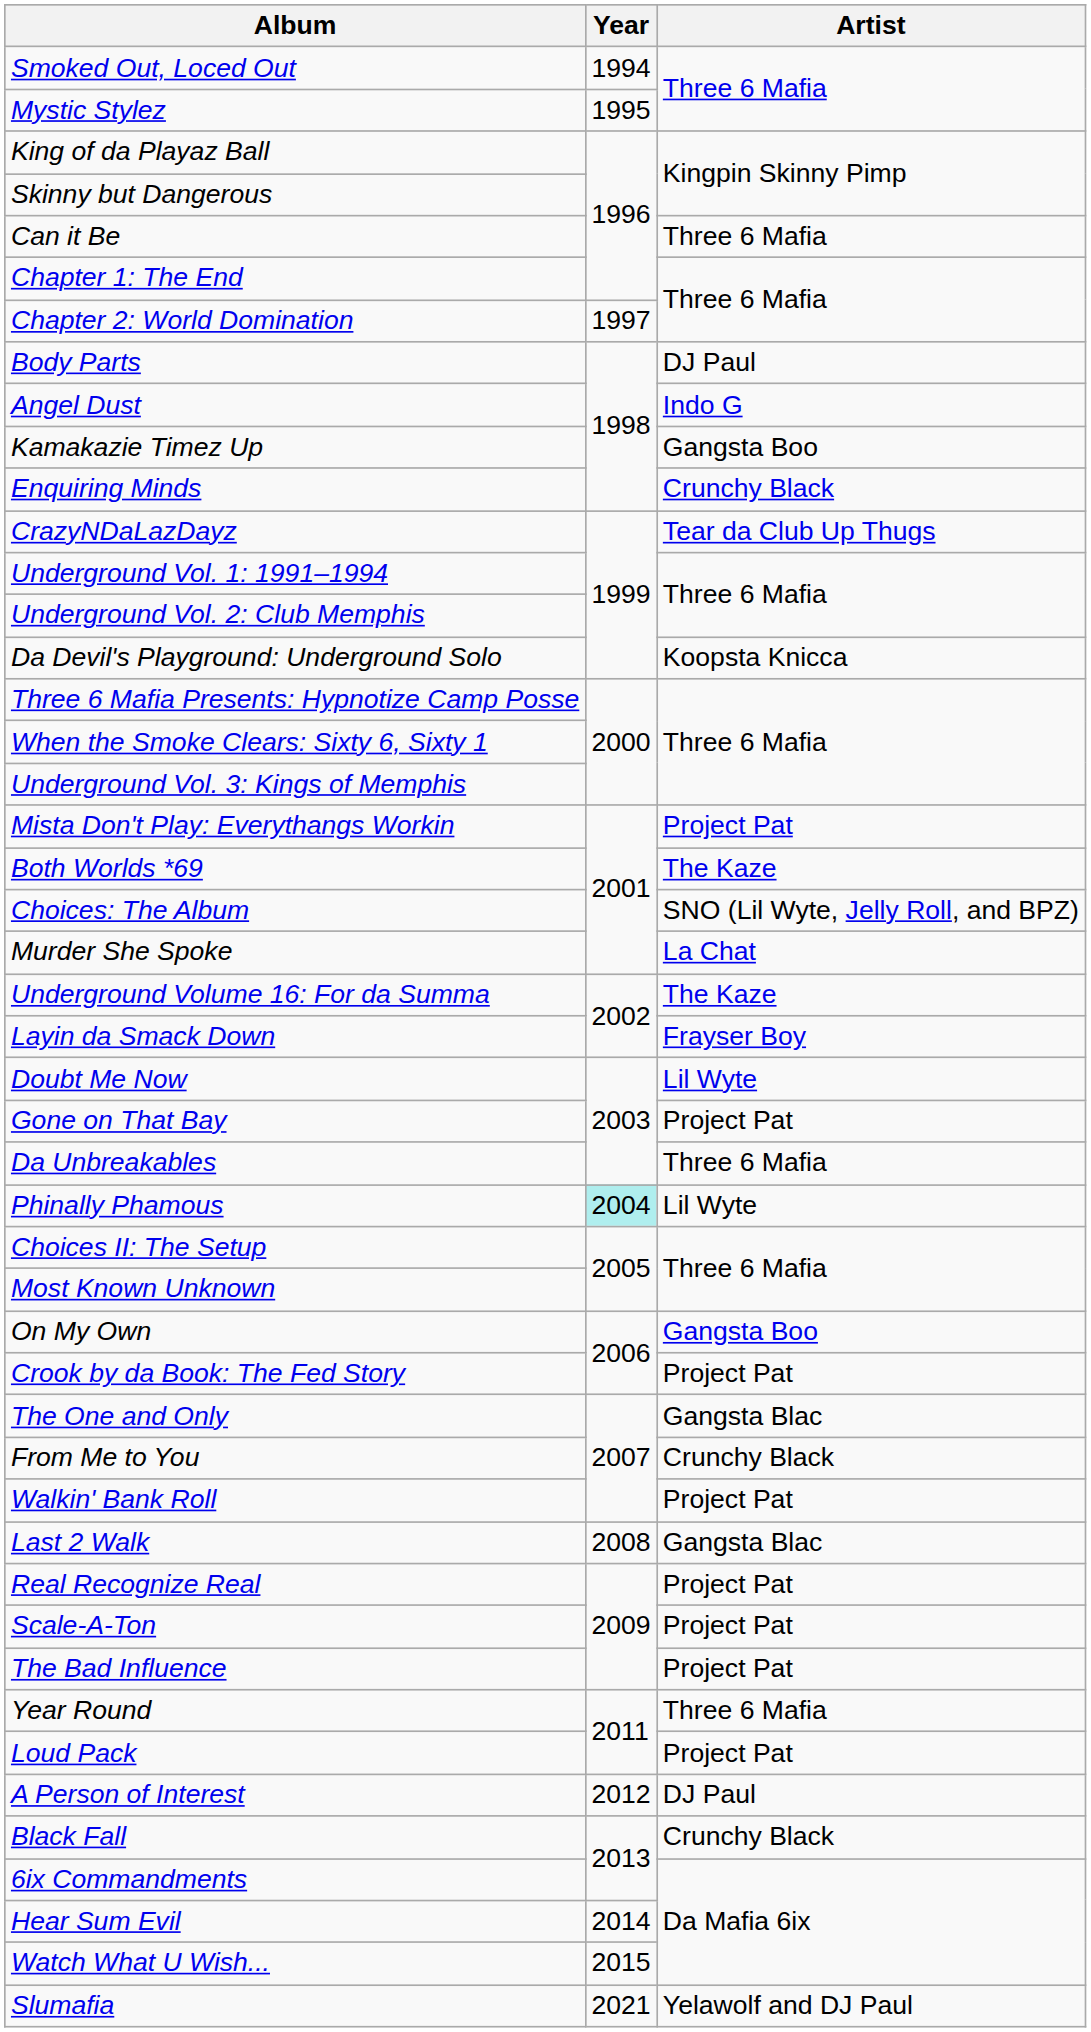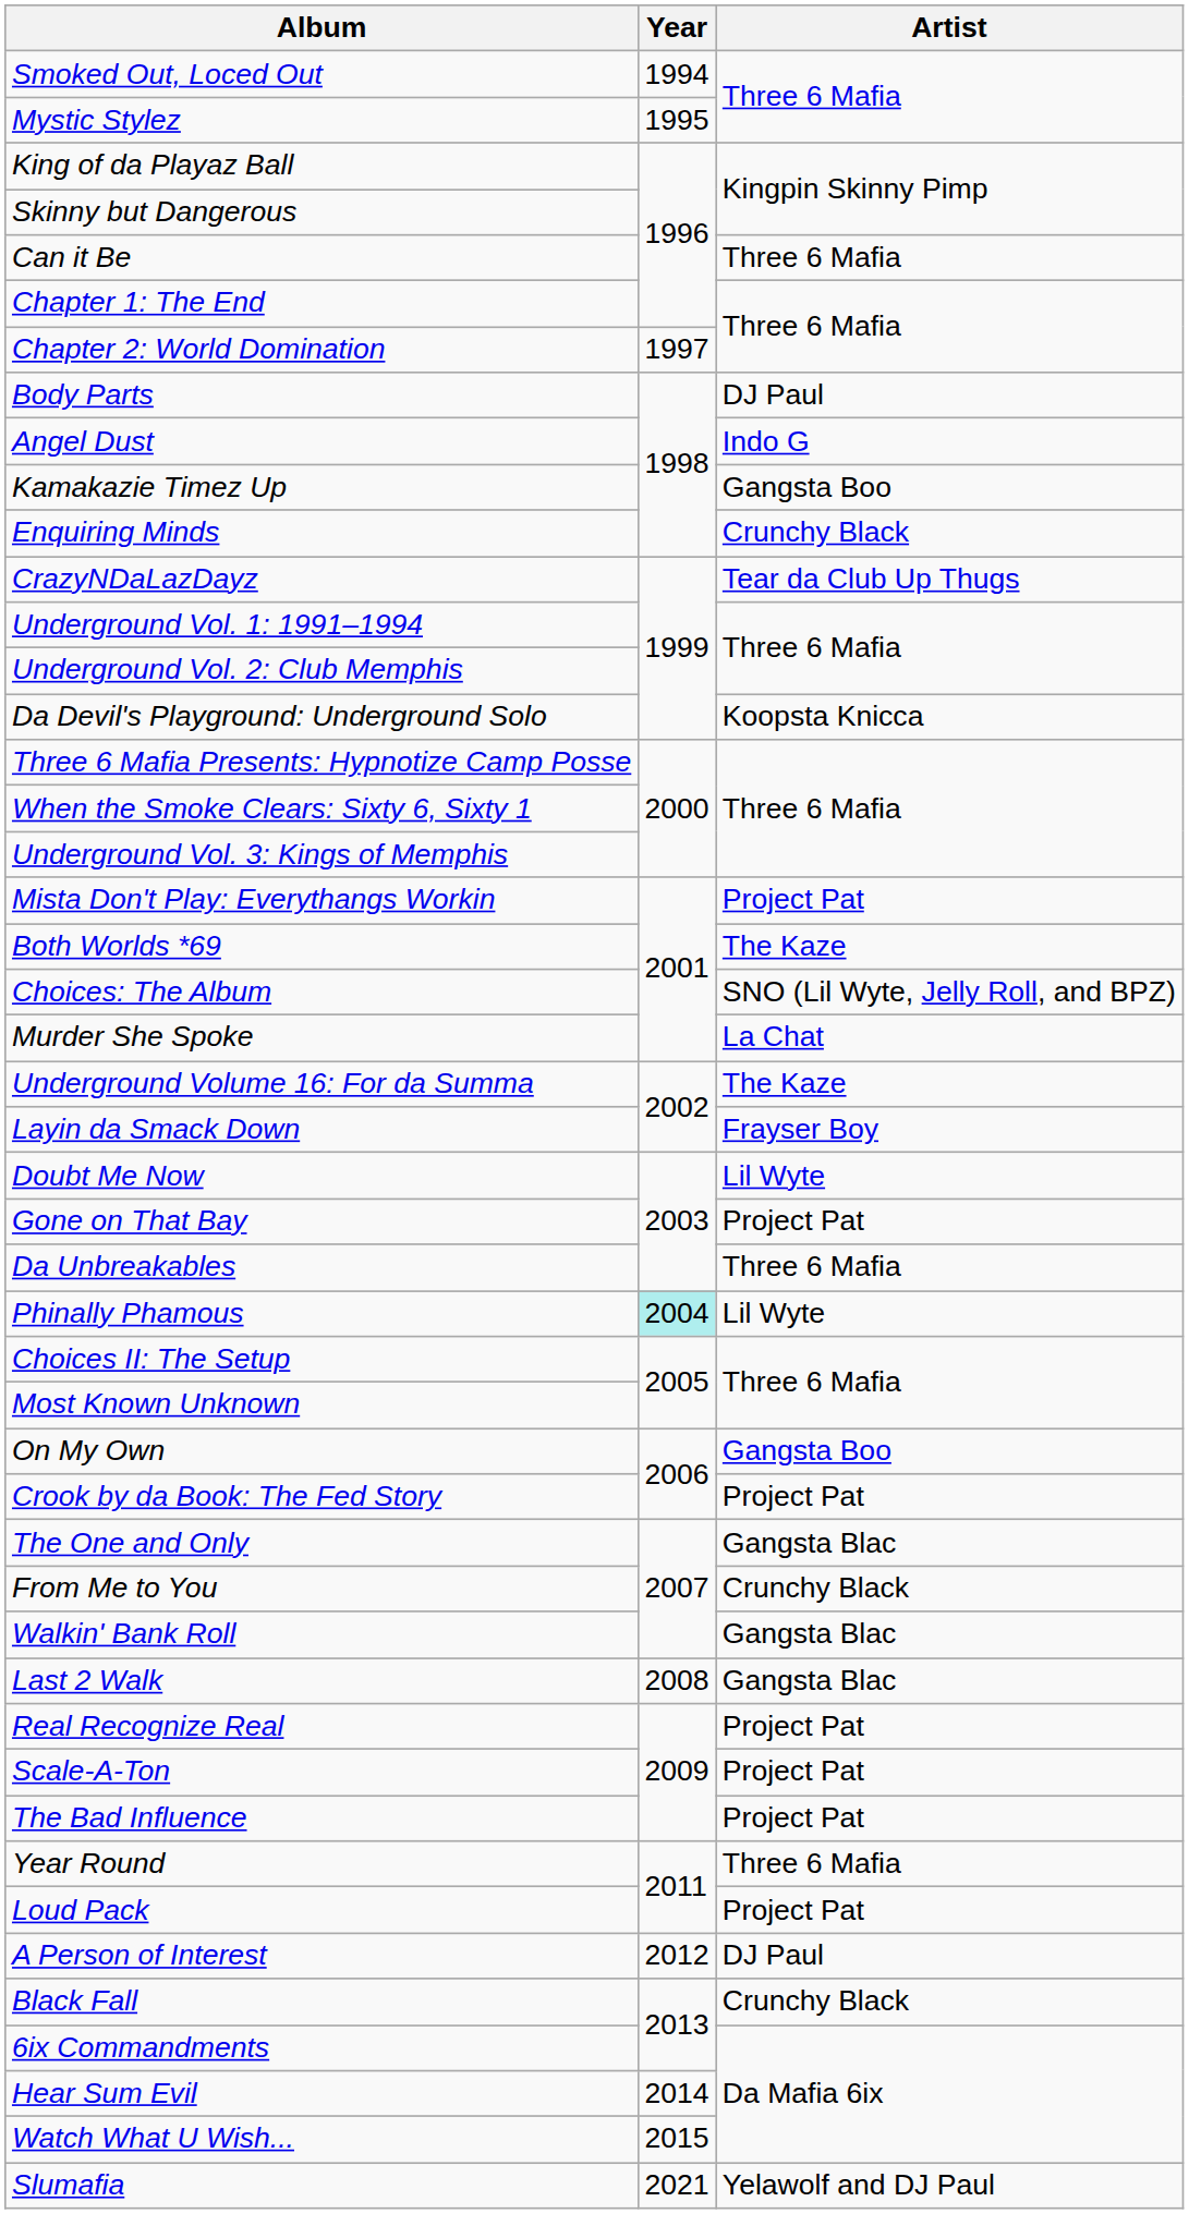Walkin' Bank Roll | Artist: Project Pat -> Gangsta Blac
